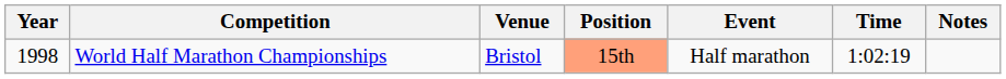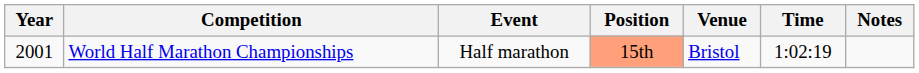columns swapped: Venue <-> Event
World Half Marathon Championships | Year: 1998 -> 2001
